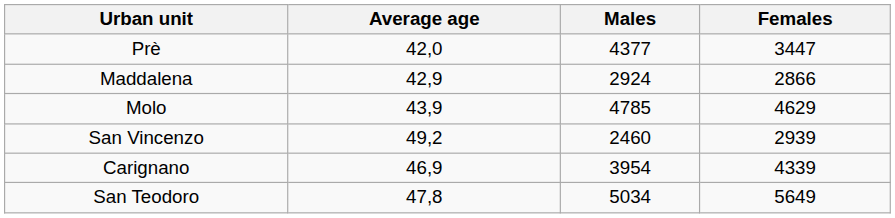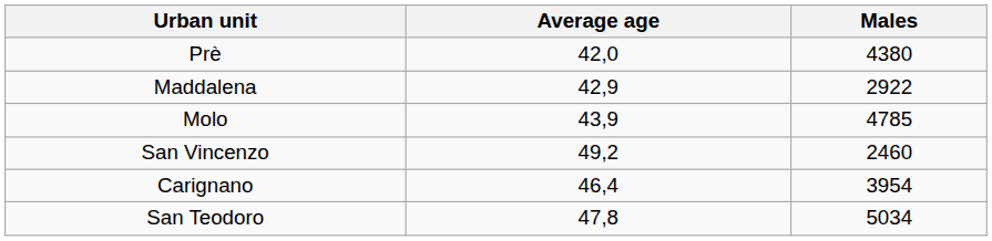- column: Females | 3447 | 2866 | 4629 | 2939 | 4339 | 5649
Prè | Males: 4377 -> 4380
Maddalena | Males: 2924 -> 2922
Carignano | Average age: 46,9 -> 46,4
